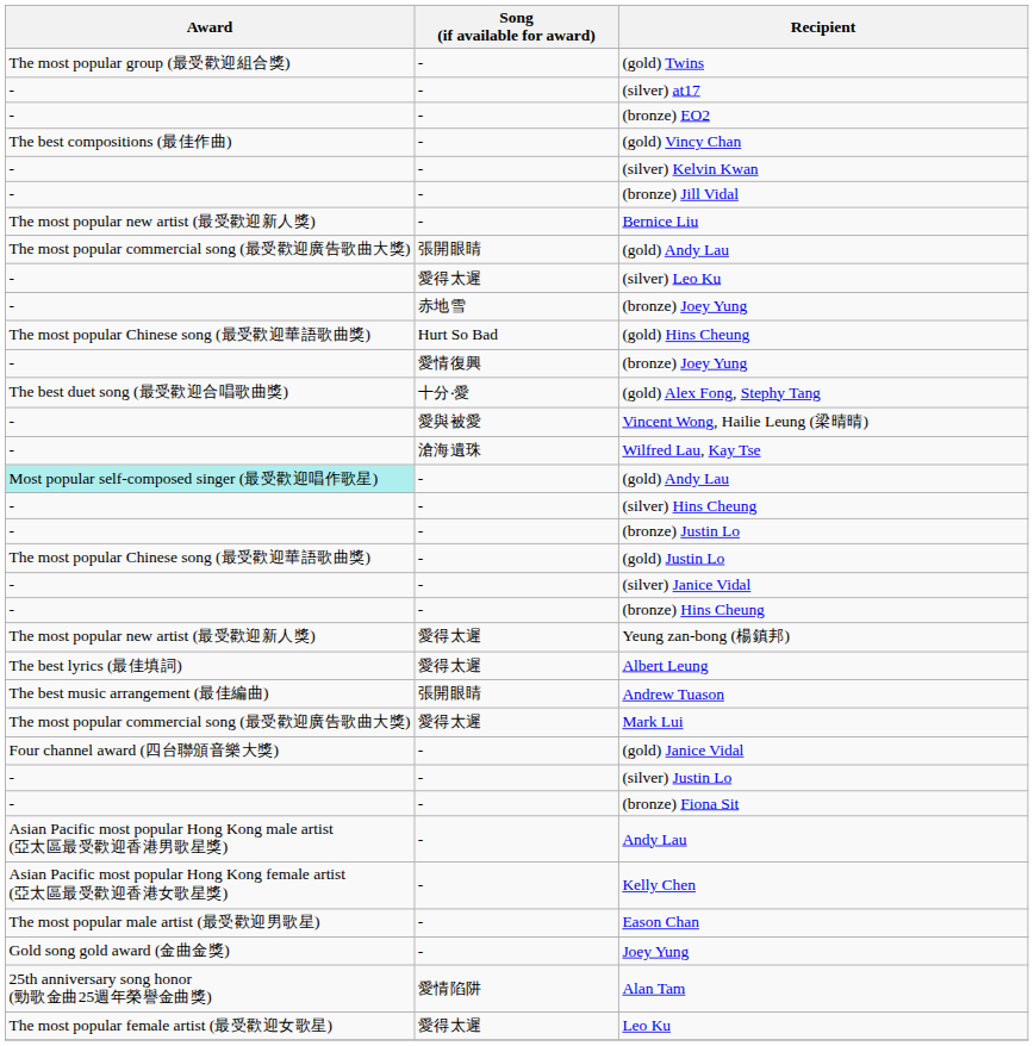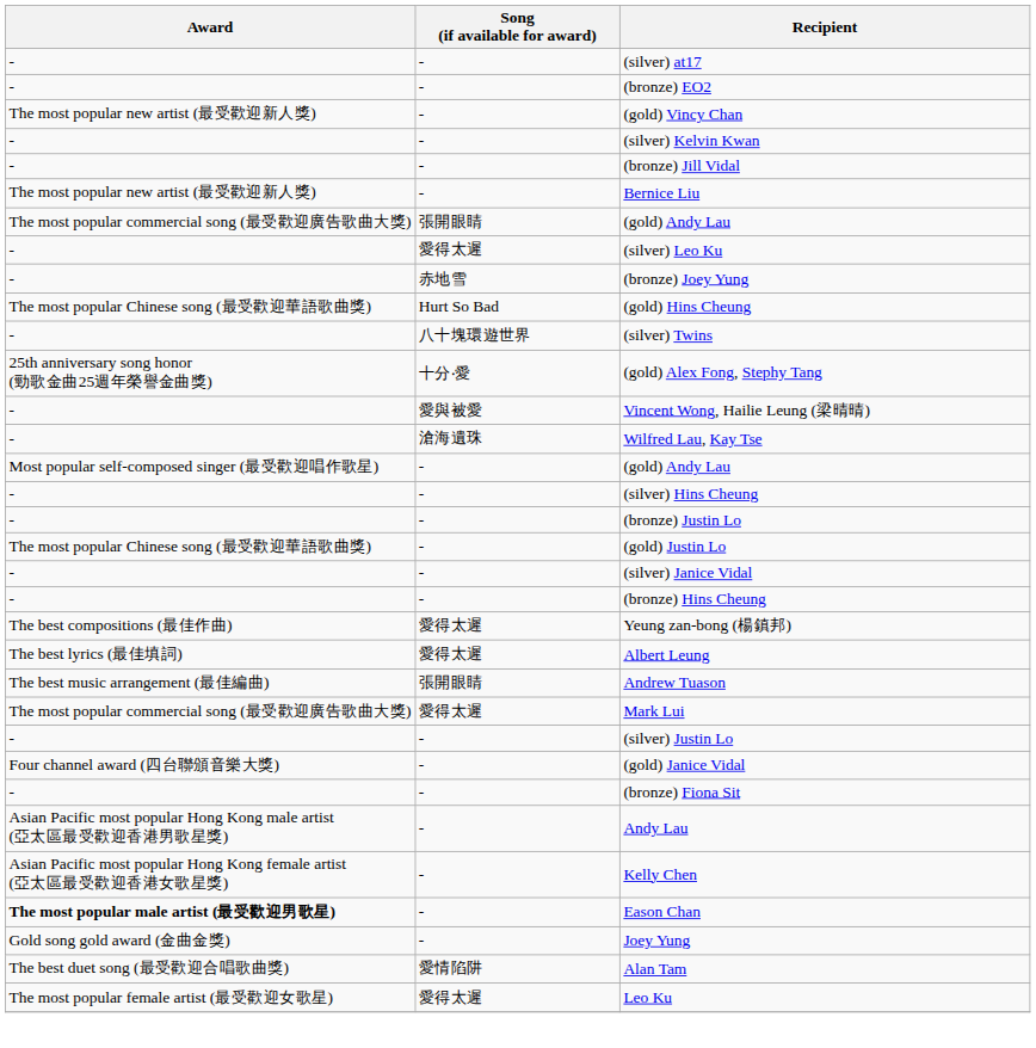- row: The most popular group (最受歡迎組合獎) | - | (gold) Twins
(gold) Vincy Chan | Award: The best compositions (最佳作曲) -> The most popular new artist (最受歡迎新人獎)
+ row: - | 八十塊環遊世界 | (silver) Twins
- row: - | 愛情復興 | (bronze) Joey Yung
(gold) Alex Fong, Stephy Tang | Award: The best duet song (最受歡迎合唱歌曲獎) -> 25th anniversary song honor (勁歌金曲25週年榮譽金曲獎)
- / (gold) Andy Lau | Award: paleturquoise background -> no background
Yeung zan-bong (楊鎮邦) | Award: The most popular new artist (最受歡迎新人獎) -> The best compositions (最佳作曲)
rows swapped: (gold) Janice Vidal <-> (silver) Justin Lo
Eason Chan | Award: normal -> bold
Alan Tam | Award: 25th anniversary song honor (勁歌金曲25週年榮譽金曲獎) -> The best duet song (最受歡迎合唱歌曲獎)
